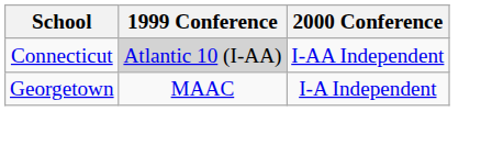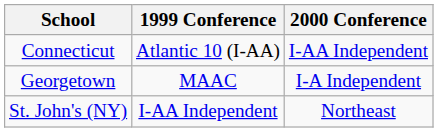Connecticut | 1999 Conference: lightgrey background -> no background
+ row: St. John's (NY) | I-AA Independent | Northeast
